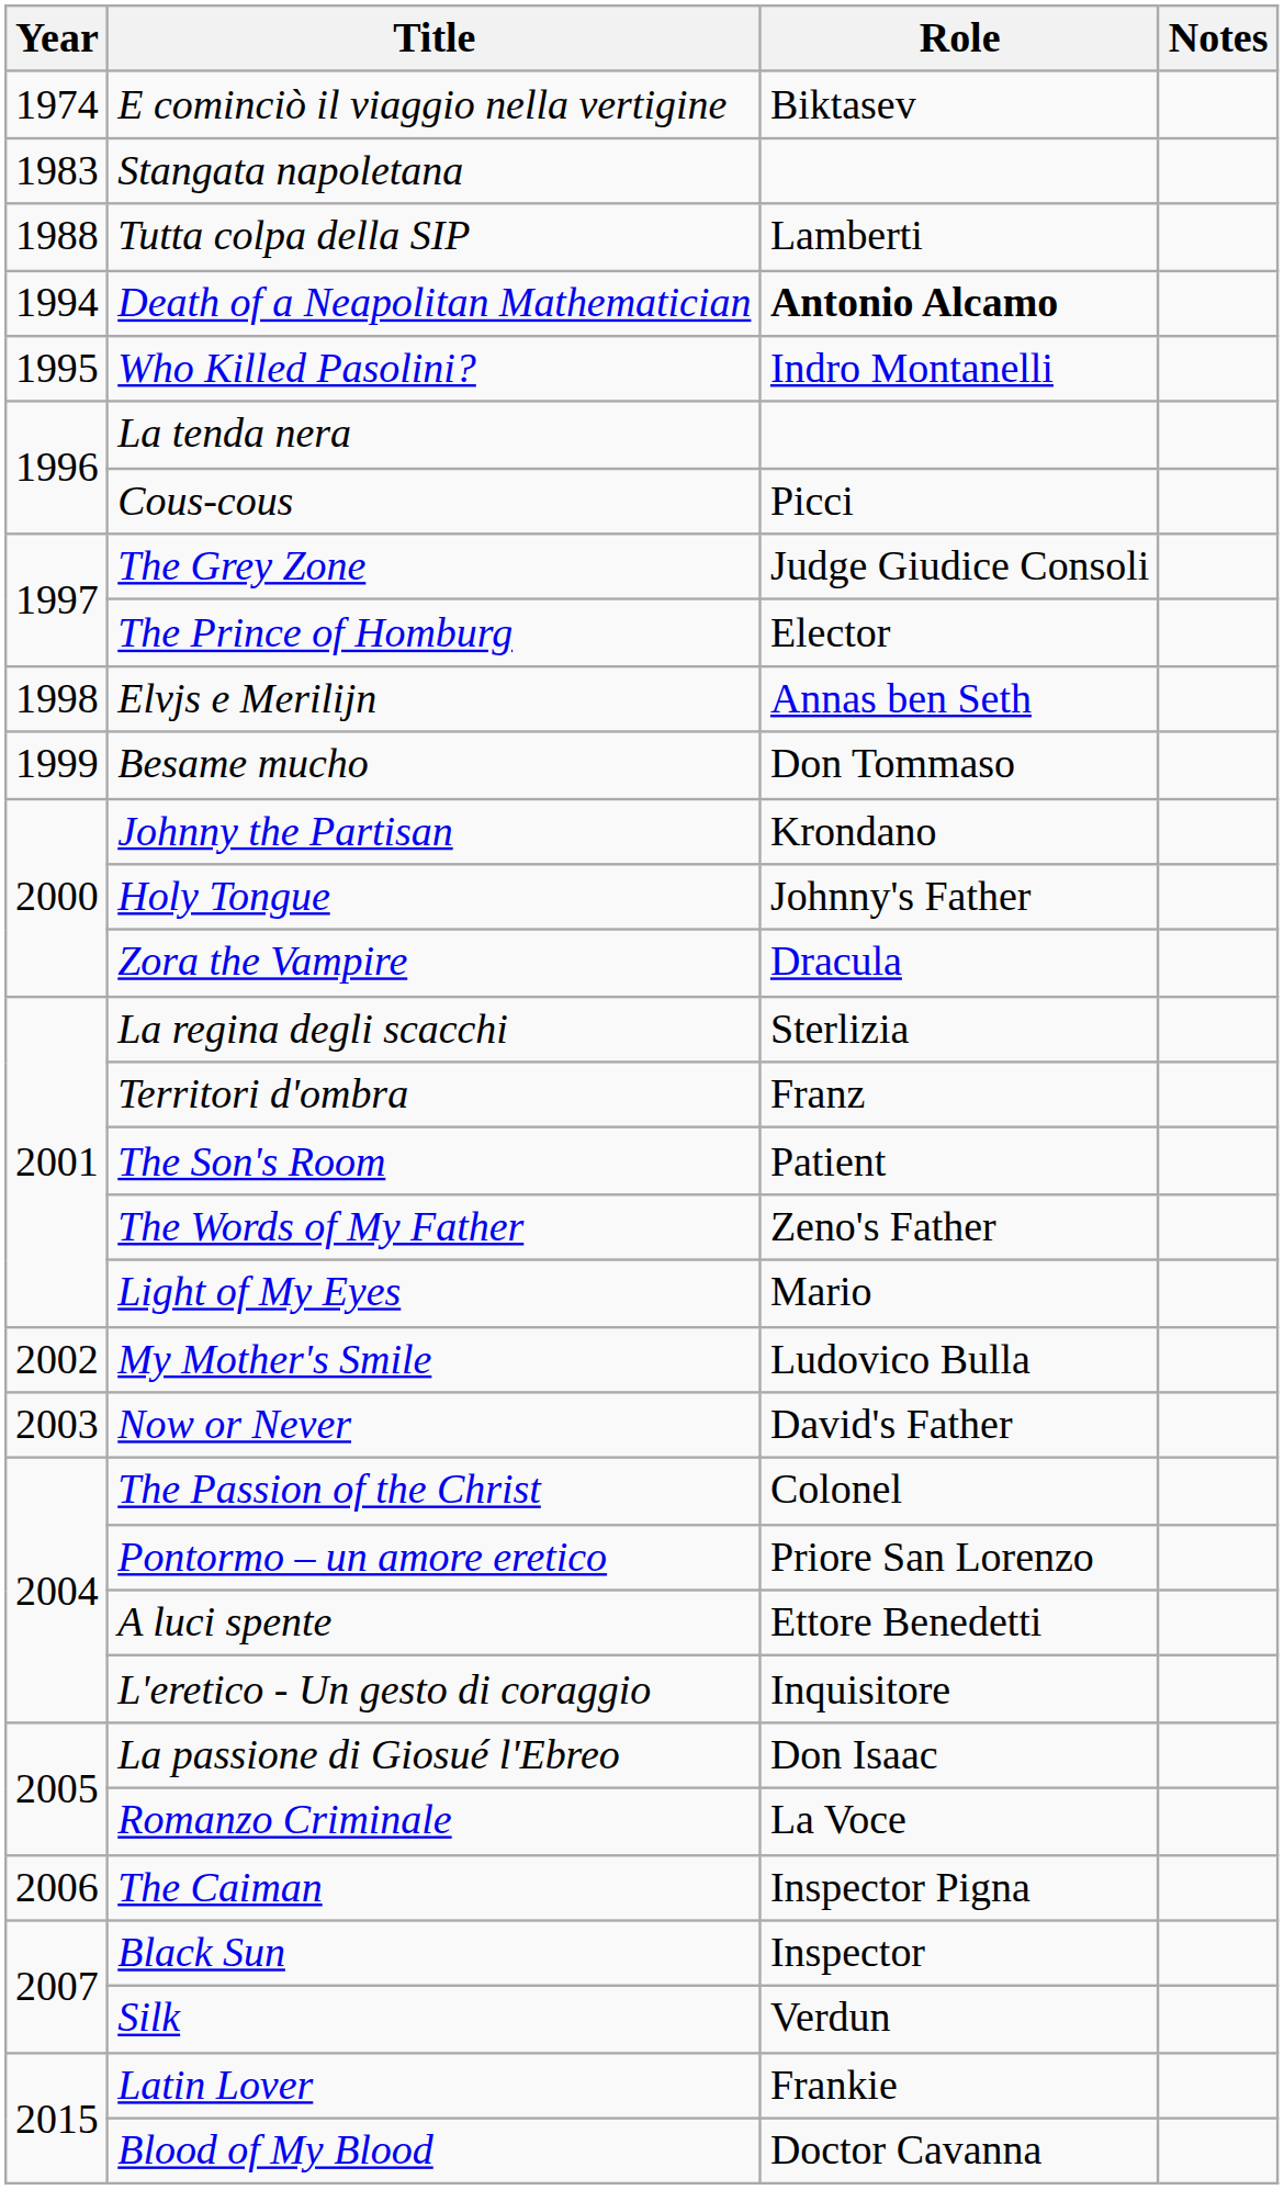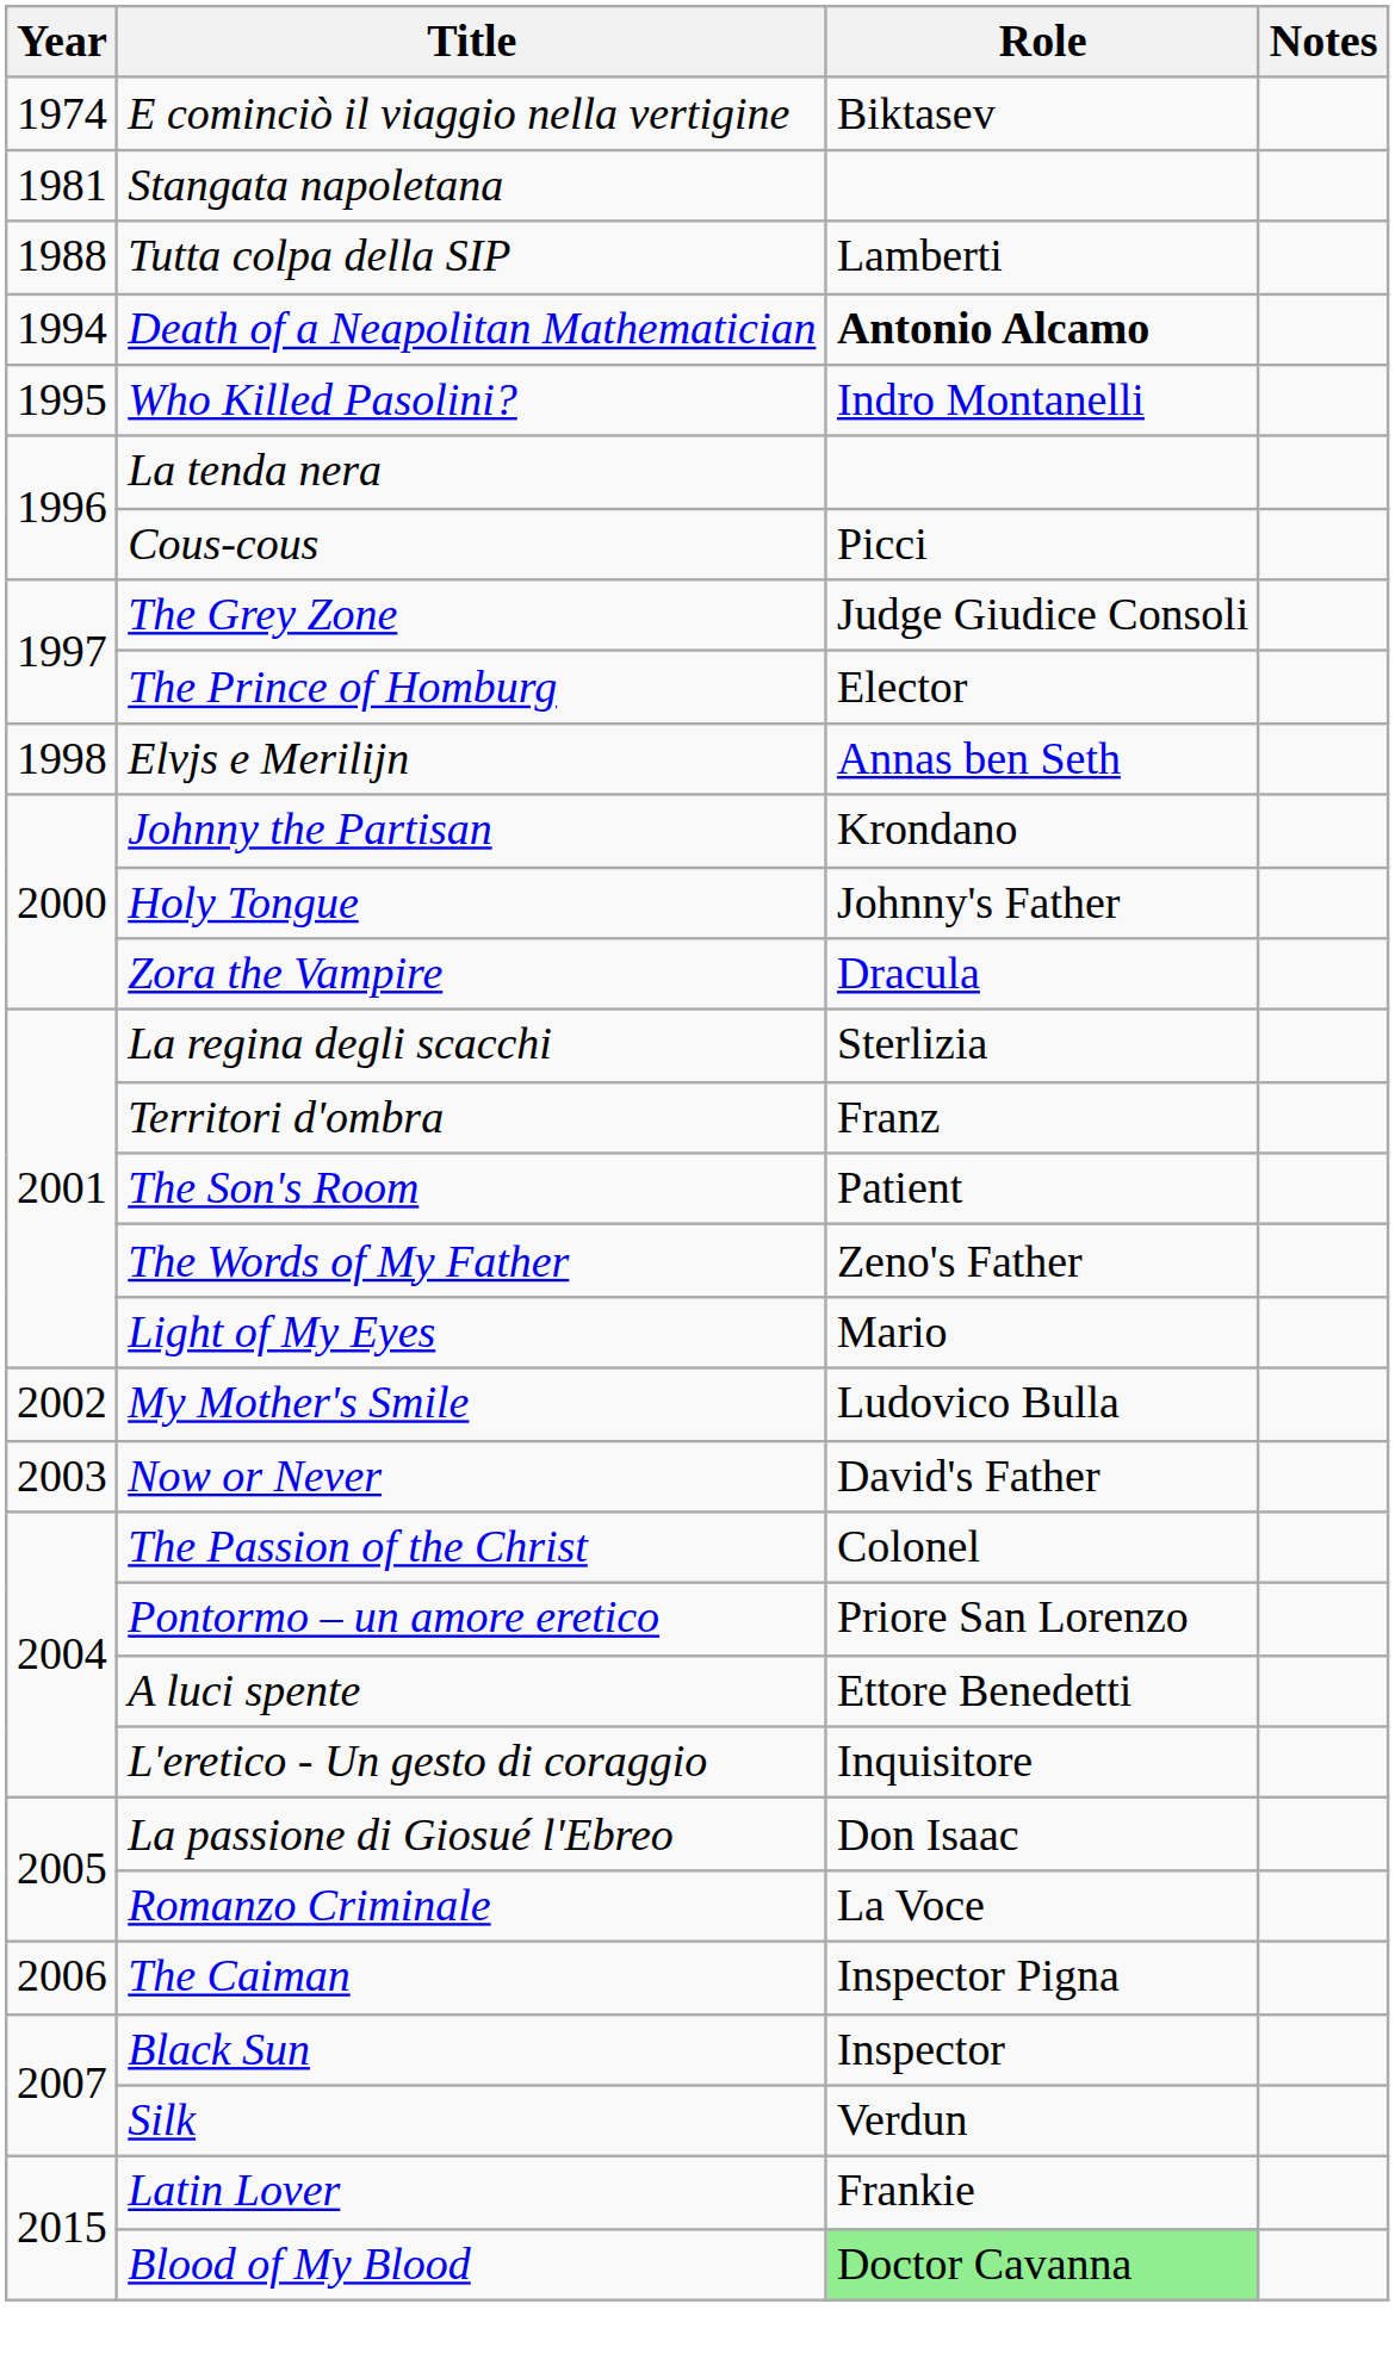Stangata napoletana | Year: 1983 -> 1981
- row: 1999 | Besame mucho | Don Tommaso
Blood of My Blood | Role: no background -> lightgreen background
